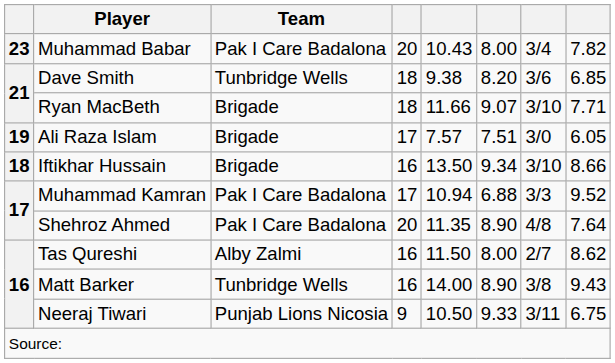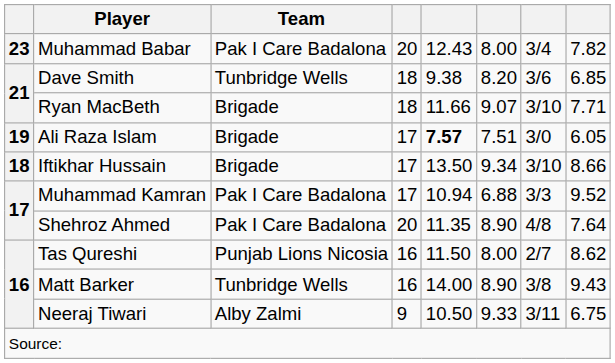Muhammad Babar | column 5: 10.43 -> 12.43
Ali Raza Islam | column 5: normal -> bold
Iftikhar Hussain | column 4: 16 -> 17
Tas Qureshi | Team: Alby Zalmi -> Punjab Lions Nicosia
Neeraj Tiwari | Team: Punjab Lions Nicosia -> Alby Zalmi
